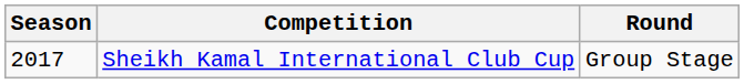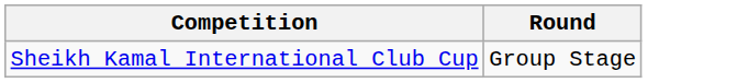- column: Season | 2017
